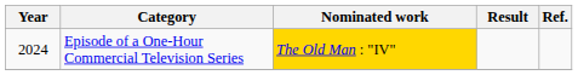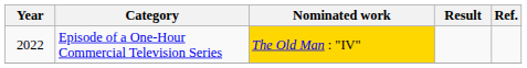Episode of a One-Hour Commercial Television Series | Year: 2024 -> 2022
